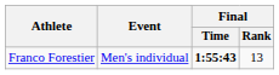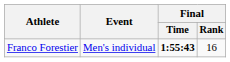Franco Forestier | Final / Rank: 13 -> 16
